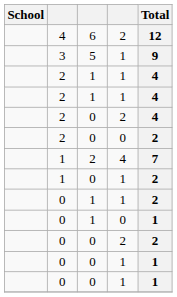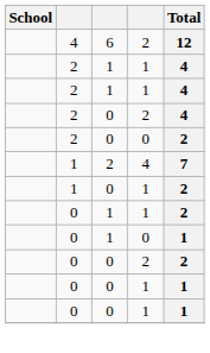- row: 3 | 5 | 1 | 9
